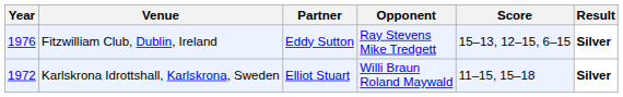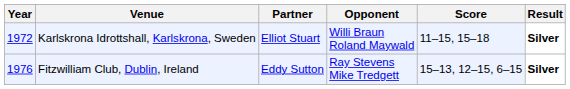rows swapped: Karlskrona Idrottshall, Karlskrona, Sweden <-> Fitzwilliam Club, Dublin, Ireland
